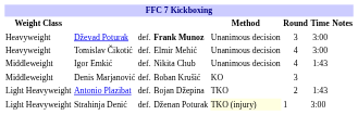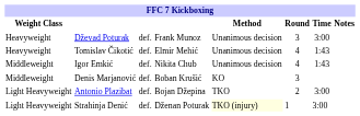Dževad Poturak | column 4: bold -> normal
Tomislav Čikotić | Time: 3:00 -> 1:43
Antonio Plazibat | Time: 1:43 -> 3:00
